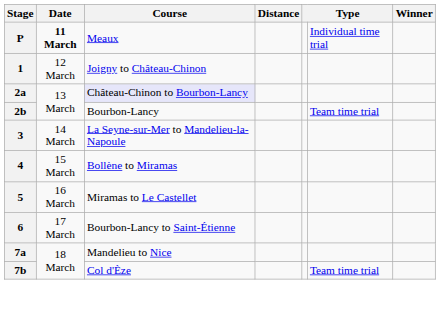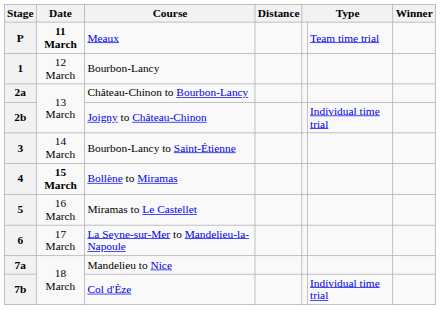P | column 6: Individual time trial -> Team time trial
1 | Course: Joigny to Château-Chinon -> Bourbon-Lancy
2a | Course: lavender background -> no background
2b | Course: Bourbon-Lancy -> Joigny to Château-Chinon
2b | column 6: Team time trial -> Individual time trial
3 | Course: La Seyne-sur-Mer to Mandelieu-la-Napoule -> Bourbon-Lancy to Saint-Étienne
4 | Date: normal -> bold
6 | Course: Bourbon-Lancy to Saint-Étienne -> La Seyne-sur-Mer to Mandelieu-la-Napoule
7b | column 6: Team time trial -> Individual time trial
